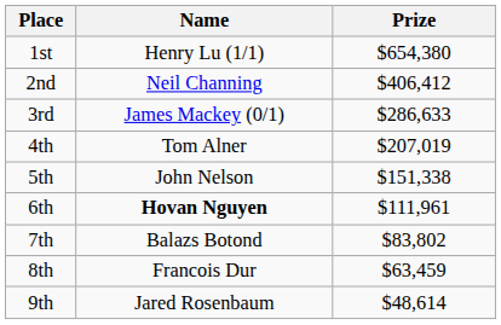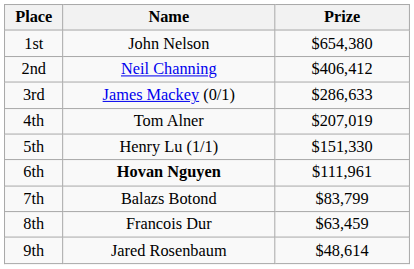1st | Name: Henry Lu (1/1) -> John Nelson
5th | Name: John Nelson -> Henry Lu (1/1)
5th | Prize: $151,338 -> $151,330
7th | Prize: $83,802 -> $83,799
